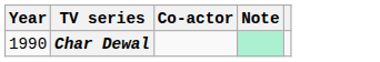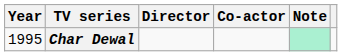+ column: Director
Char Dewal | Year: 1990 -> 1995
